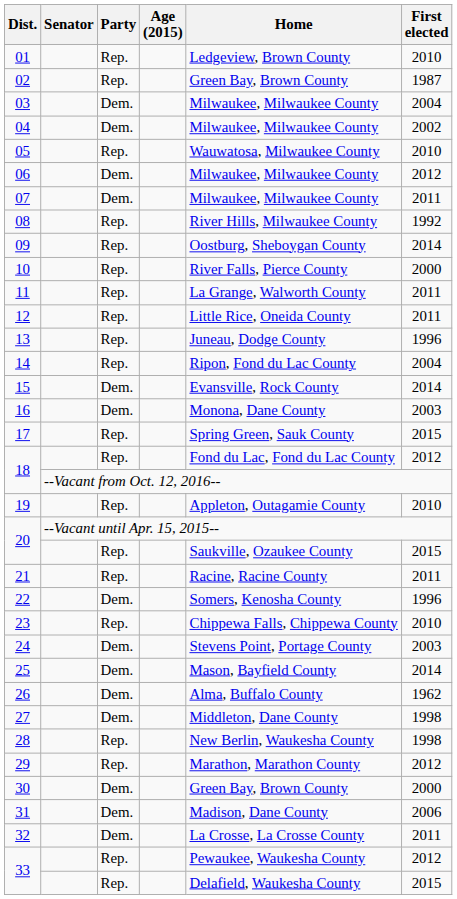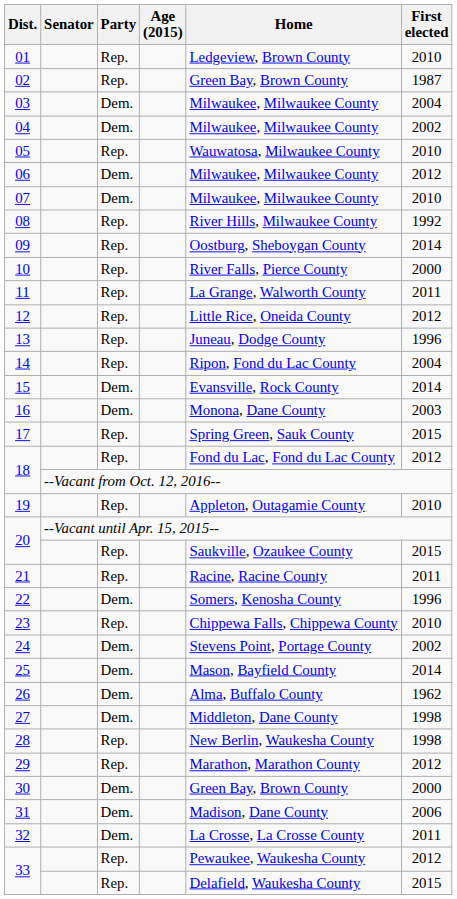07 | First elected: 2011 -> 2010
12 | First elected: 2011 -> 2012
24 | First elected: 2003 -> 2002
